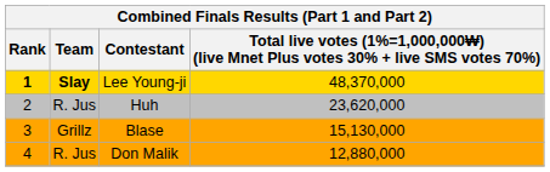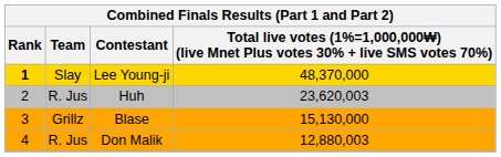Lee Young-ji | Team: bold -> normal
Huh | column 4: 23,620,000 -> 23,620,003
Don Malik | column 4: 12,880,000 -> 12,880,003
